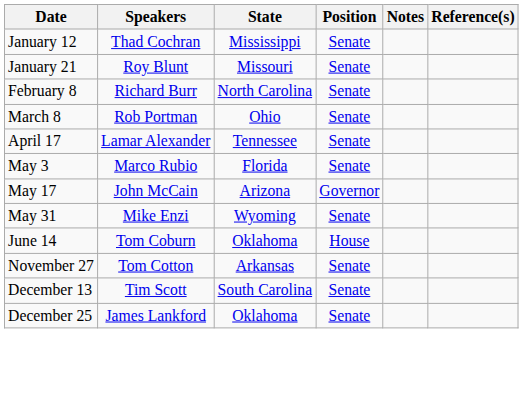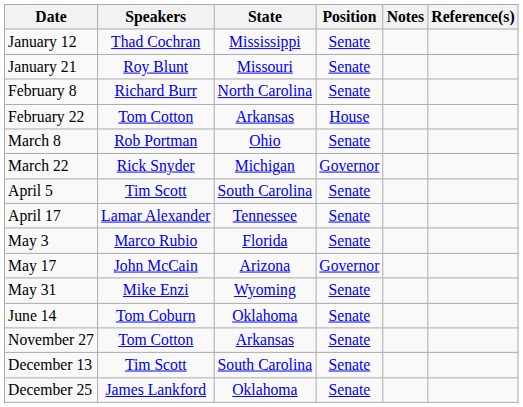+ row: February 22 | Tom Cotton | Arkansas | House
+ row: March 22 | Rick Snyder | Michigan | Governor
+ row: April 5 | Tim Scott | South Carolina | Senate
June 14 | Position: House -> Senate
